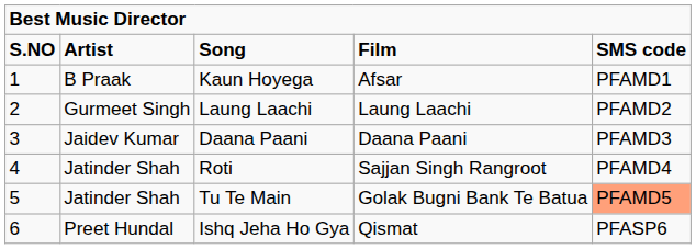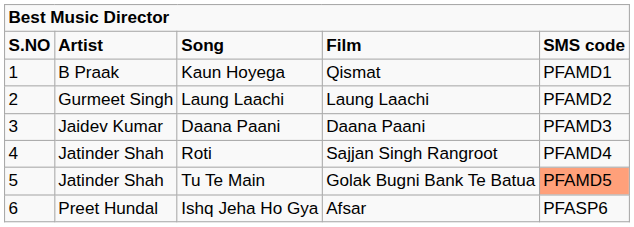Kaun Hoyega | column 4: Afsar -> Qismat
Ishq Jeha Ho Gya | column 4: Qismat -> Afsar
